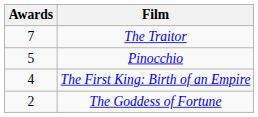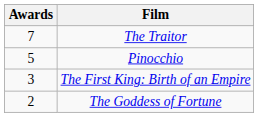The First King: Birth of an Empire | Awards: 4 -> 3
